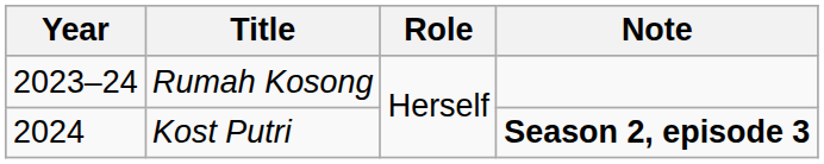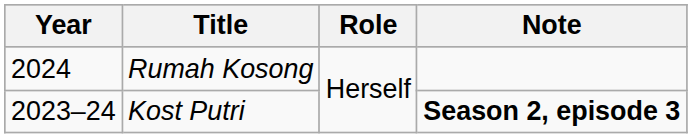Rumah Kosong | Year: 2023–24 -> 2024
Kost Putri | Year: 2024 -> 2023–24
